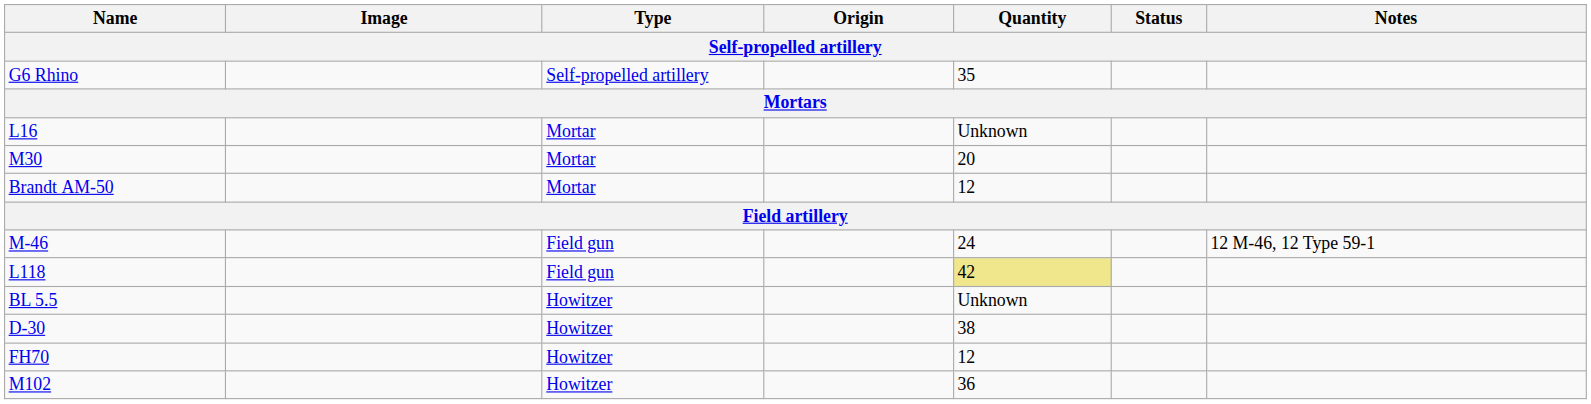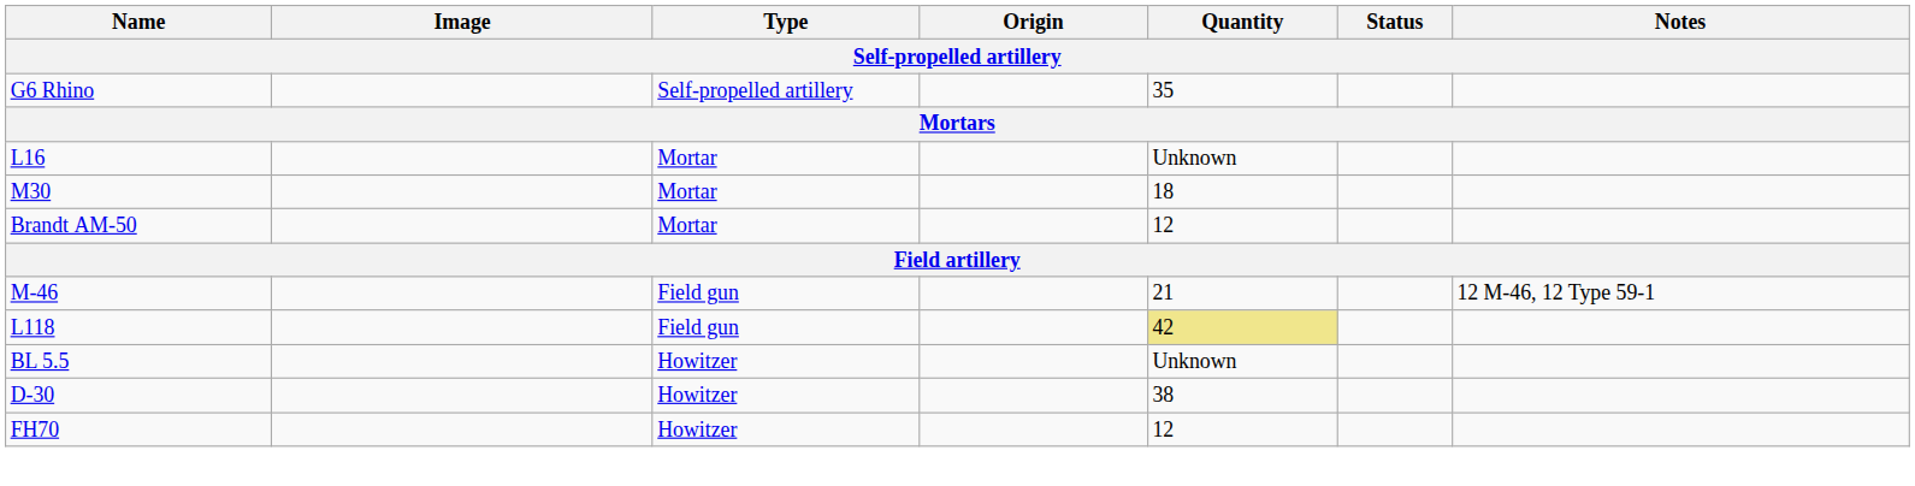M30 | Quantity: 20 -> 18
M-46 | Quantity: 24 -> 21
- row: M102 | Howitzer | 36
